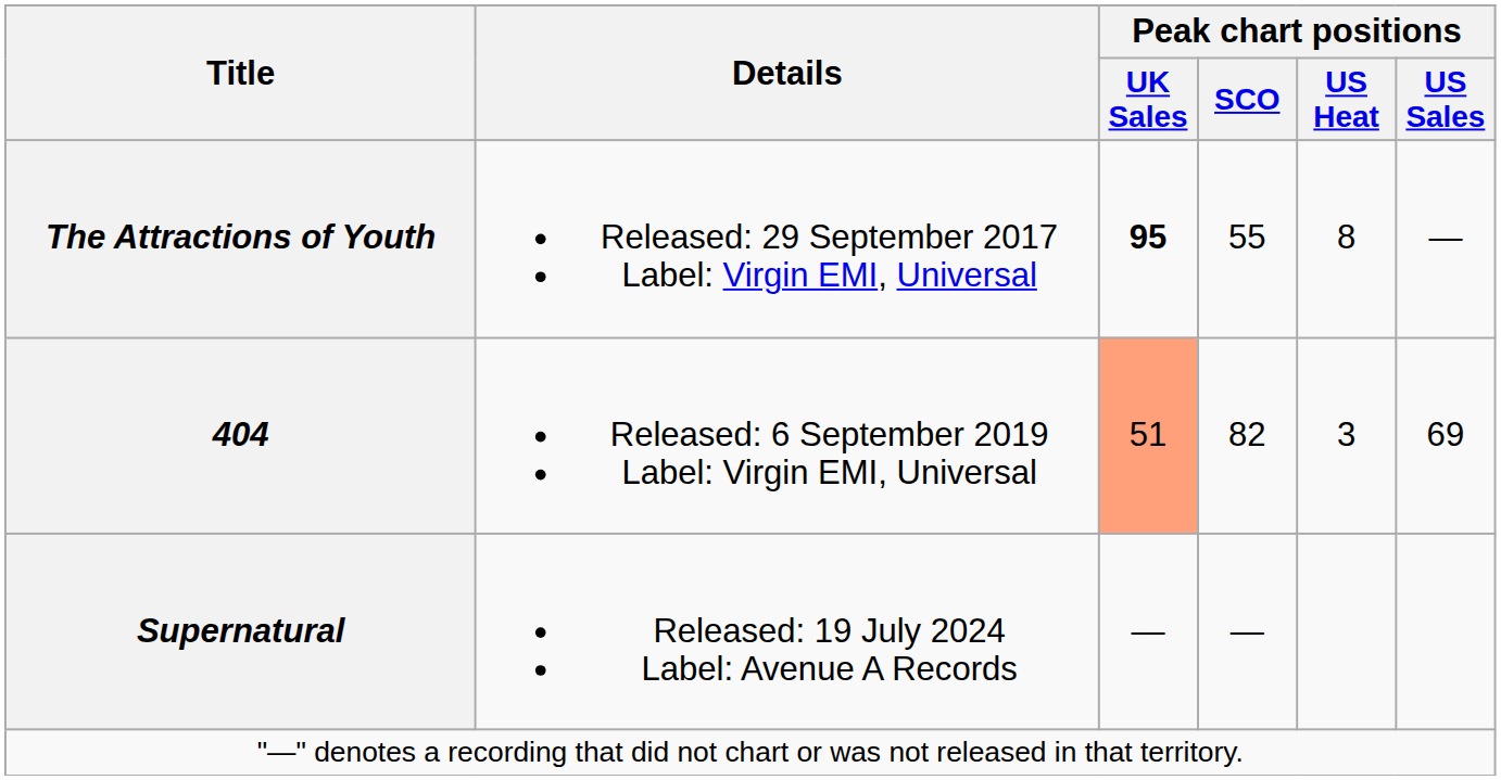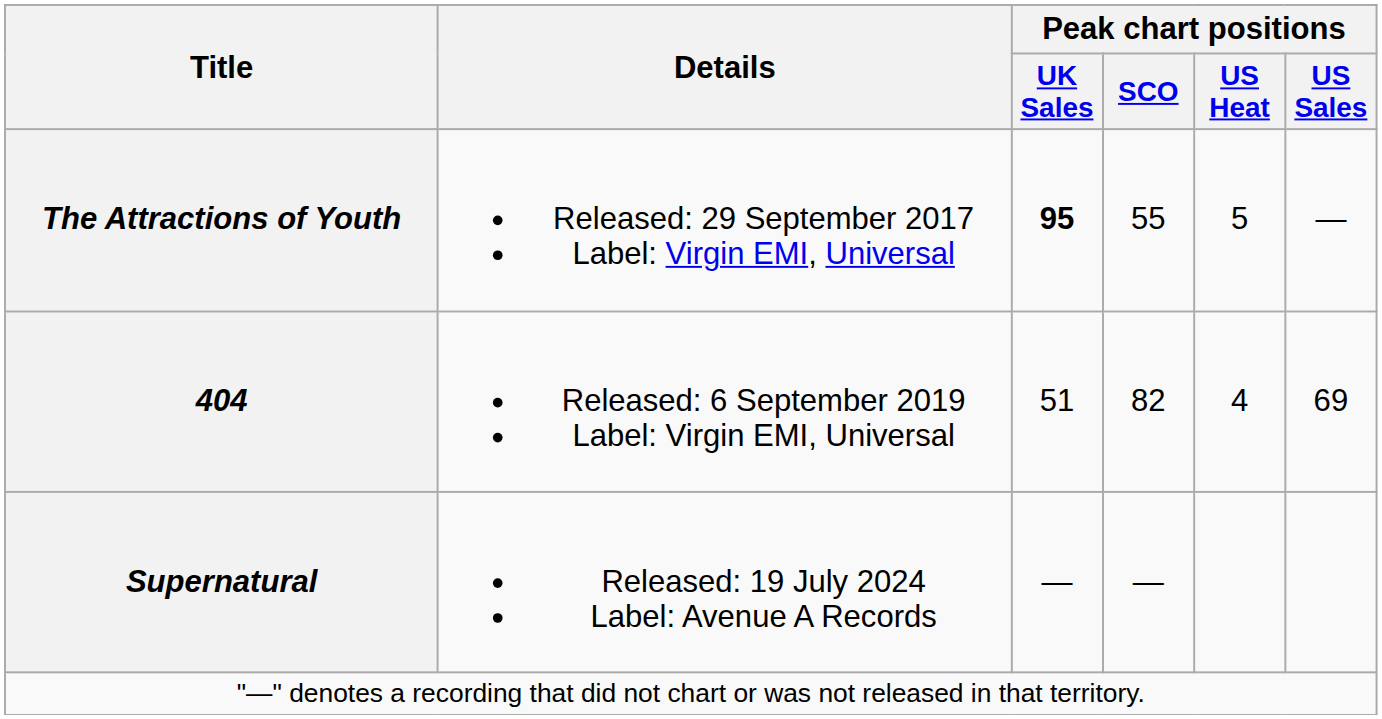The Attractions of Youth | Peak chart positions / US Heat: 8 -> 5
404 | Peak chart positions / UK Sales: lightsalmon background -> no background
404 | Peak chart positions / US Heat: 3 -> 4
